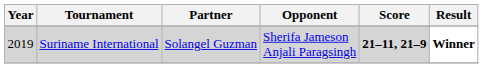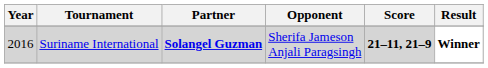Suriname International | Year: 2019 -> 2016
Suriname International | Partner: normal -> bold
